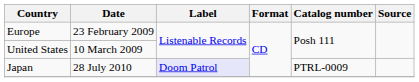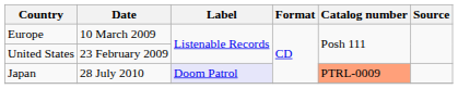Europe | Date: 23 February 2009 -> 10 March 2009
United States | Date: 10 March 2009 -> 23 February 2009
Japan | Catalog number: no background -> lightsalmon background
